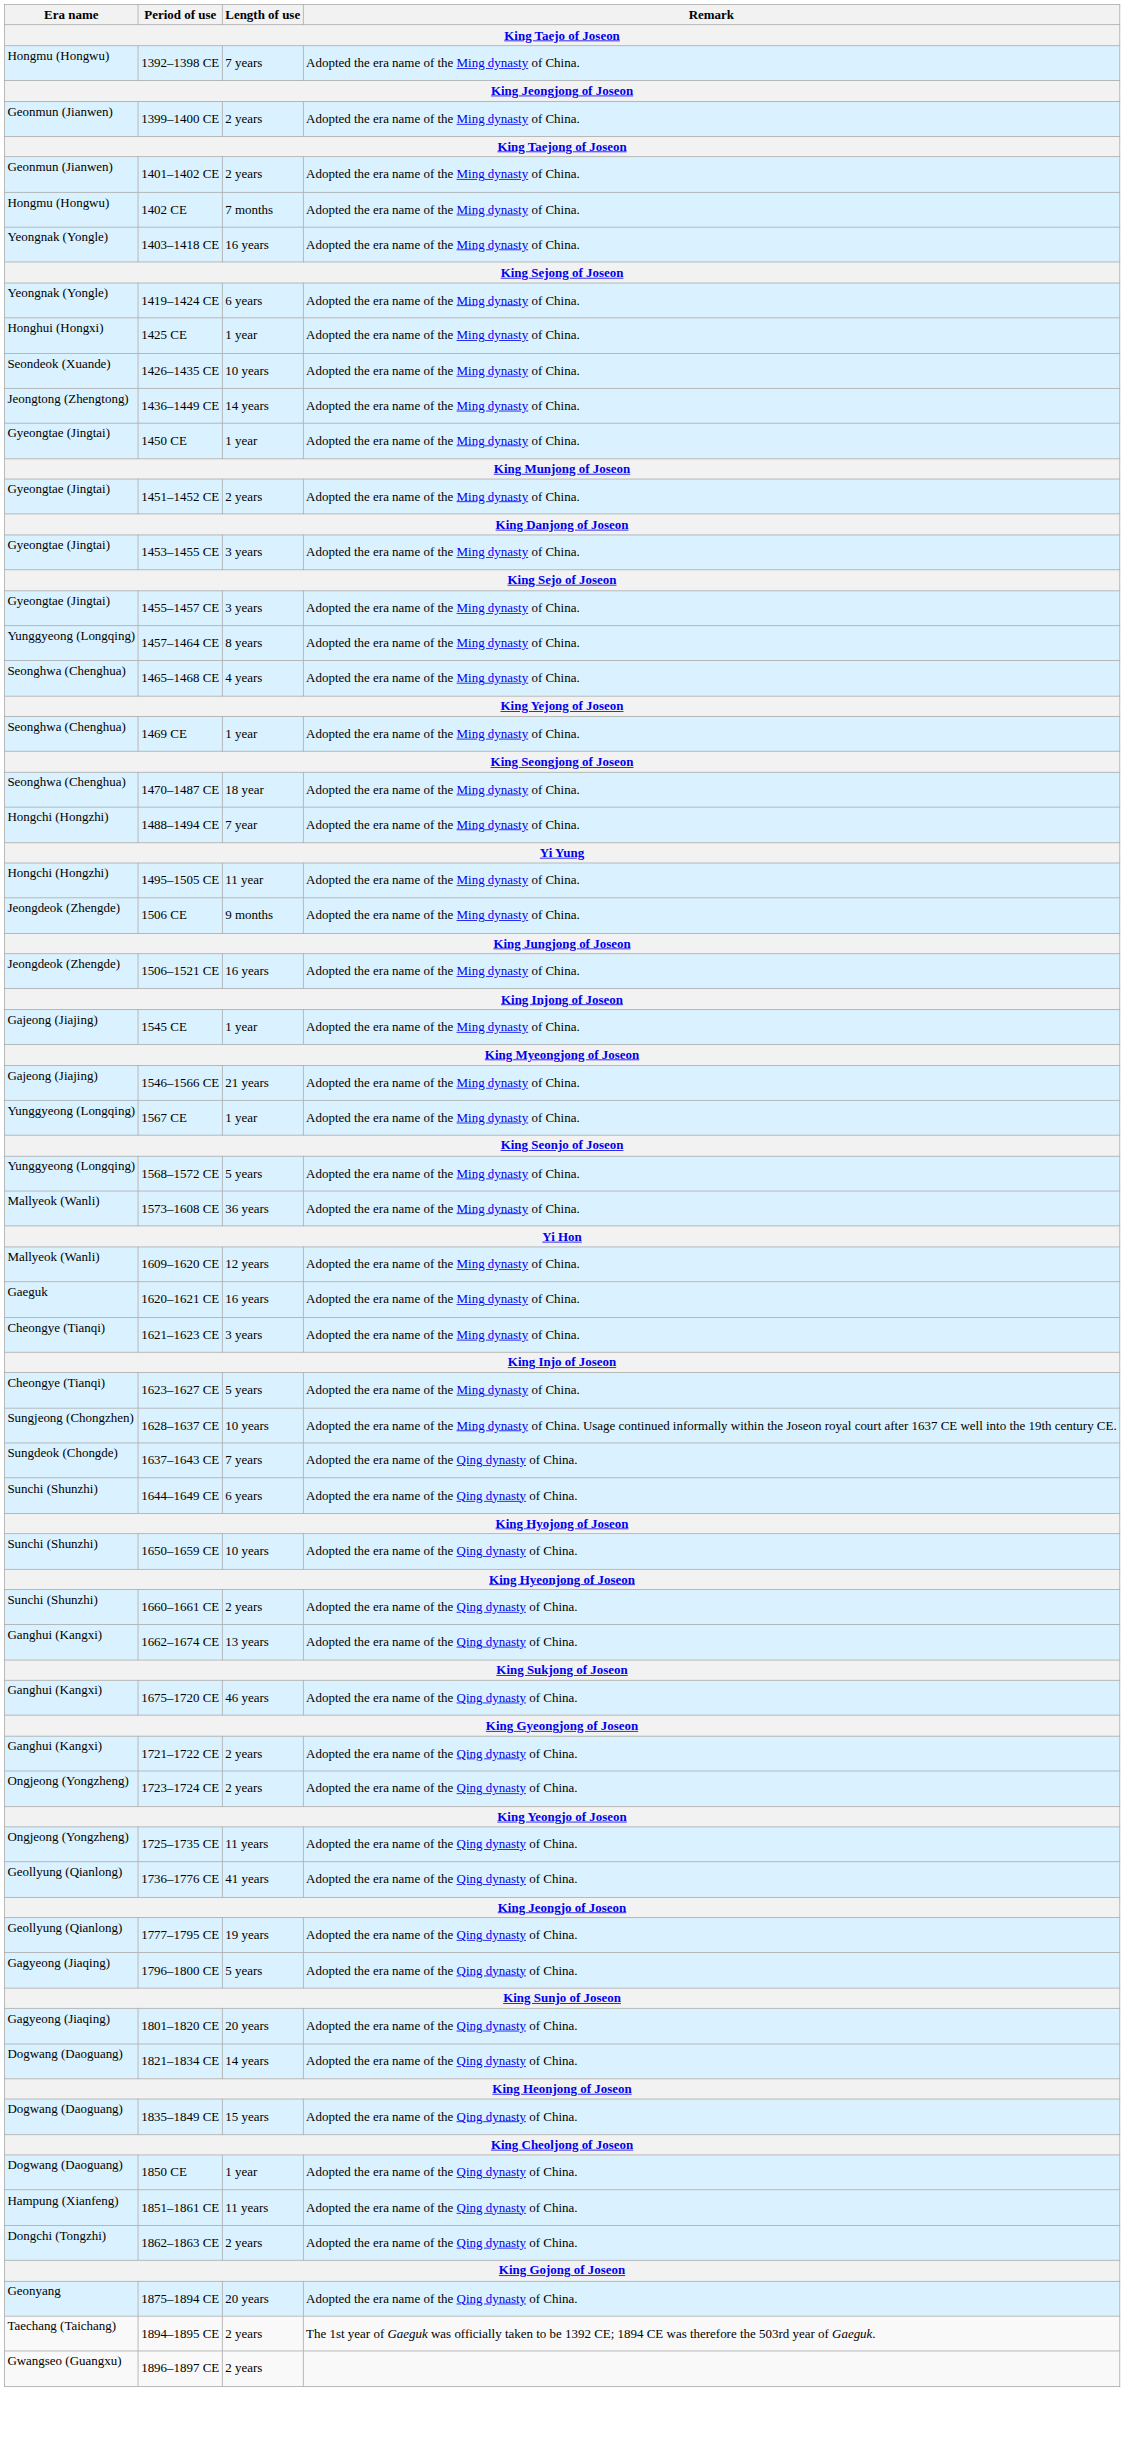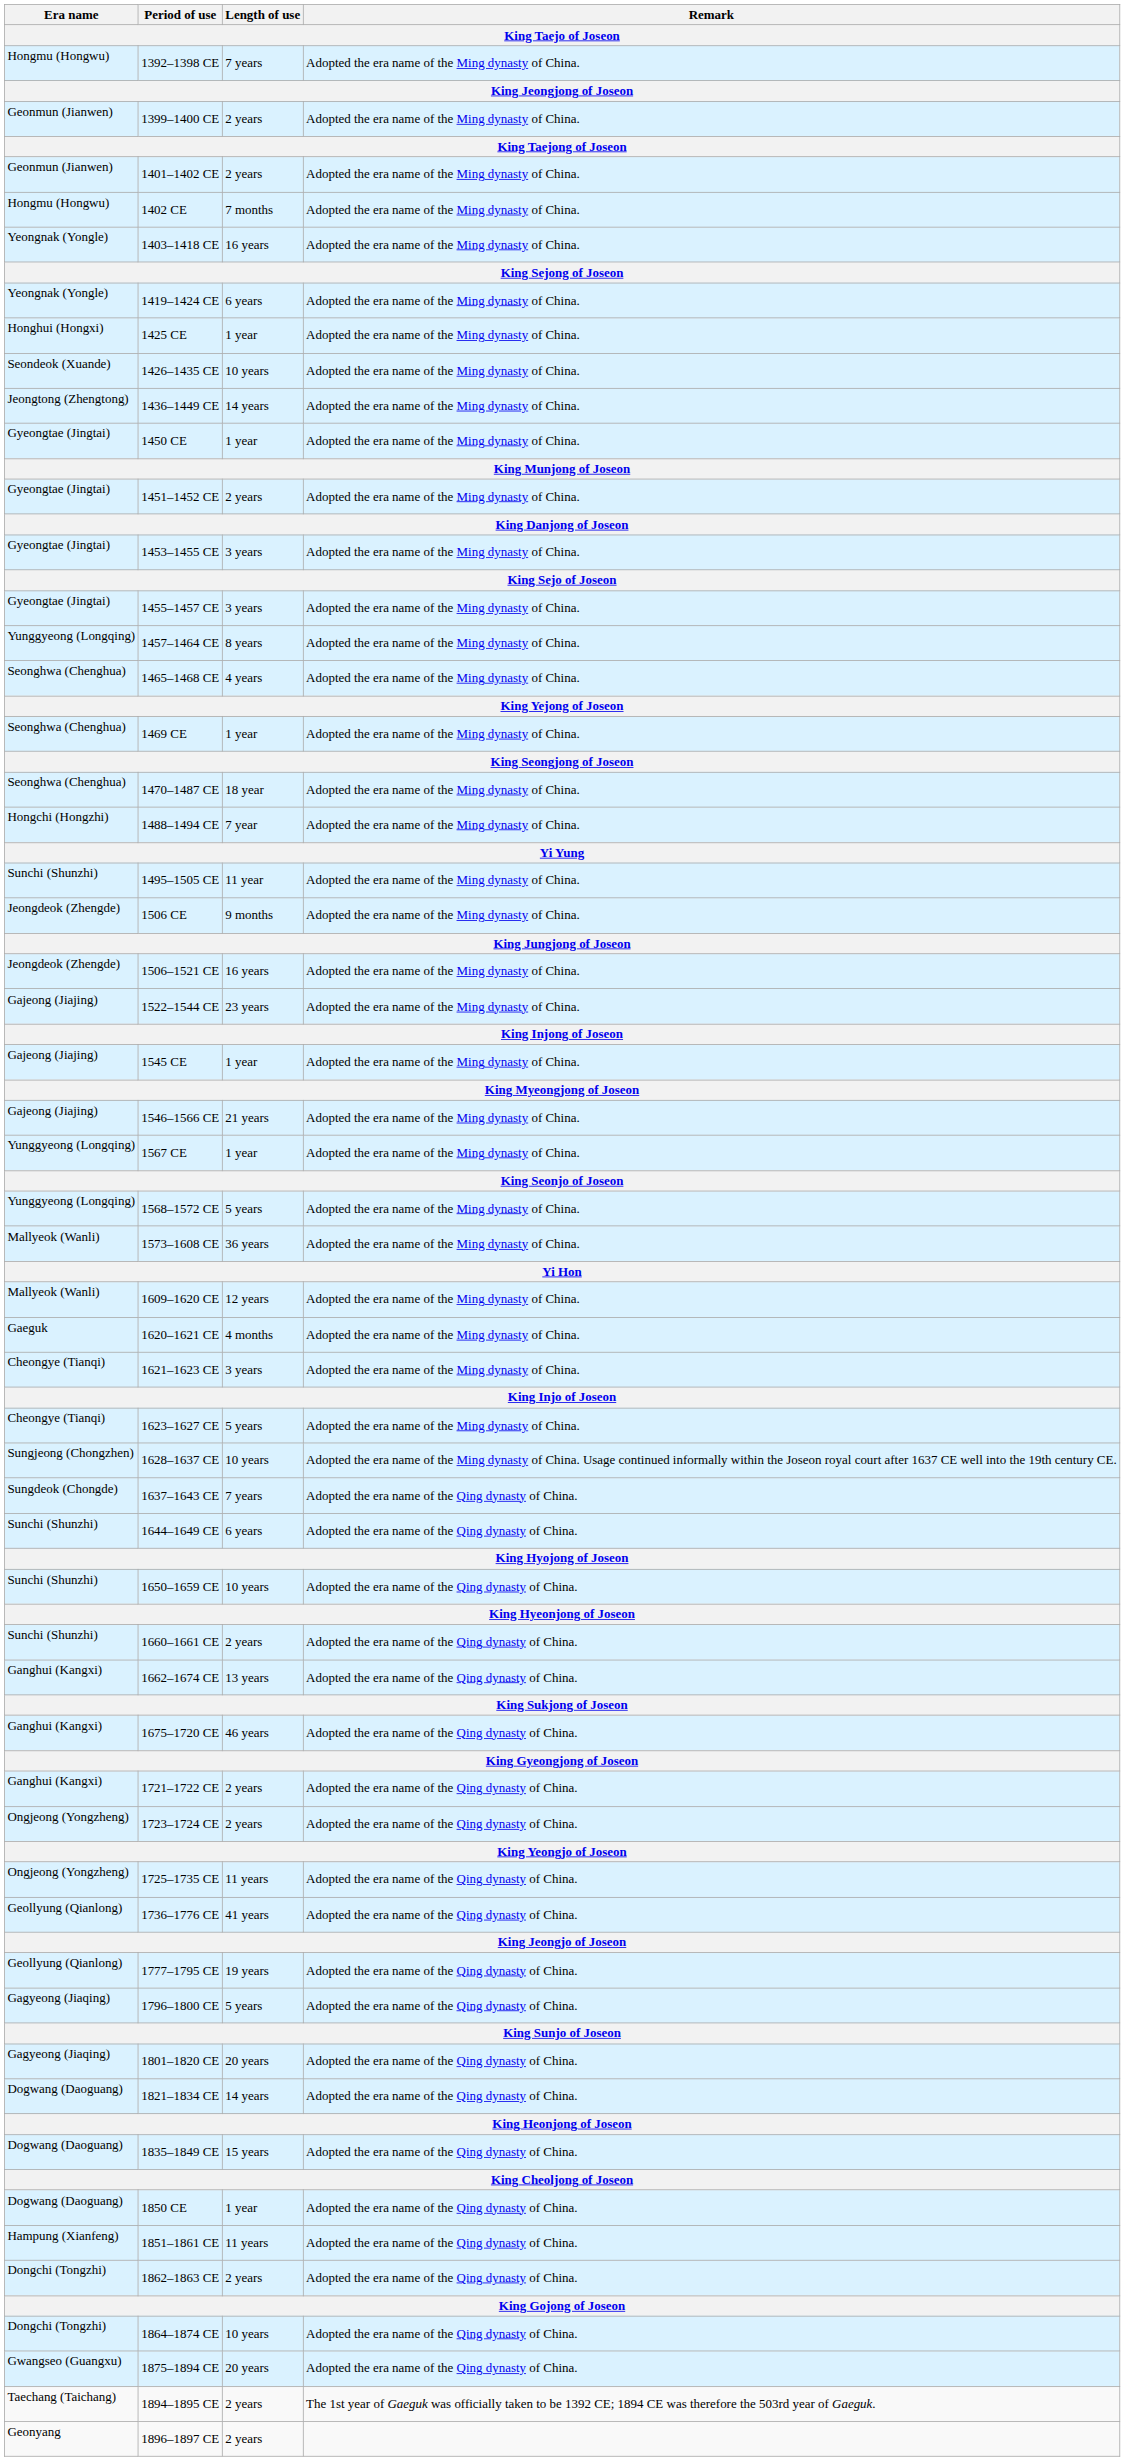1495–1505 CE | Era name: Hongchi (Hongzhi) -> Sunchi (Shunzhi)
+ row: Gajeong (Jiajing) | 1522–1544 CE | 23 years | Adopted the era name of the Ming dynasty of China.
1620–1621 CE | Length of use: 16 years -> 4 months
+ row: Dongchi (Tongzhi) | 1864–1874 CE | 10 years | Adopted the era name of the Qing dynasty of China.
1875–1894 CE | Era name: Geonyang -> Gwangseo (Guangxu)
1896–1897 CE | Era name: Gwangseo (Guangxu) -> Geonyang
